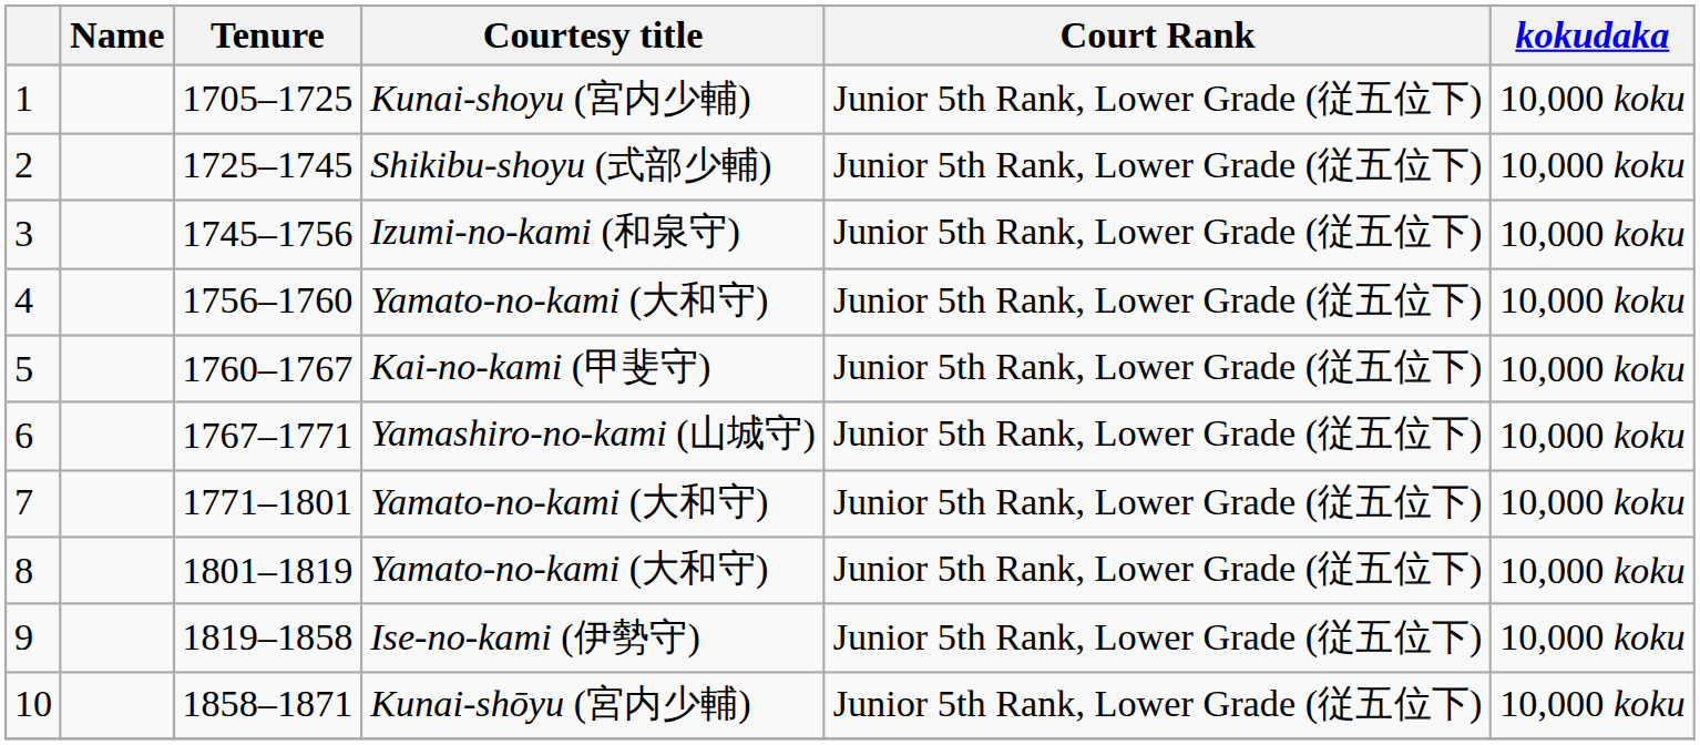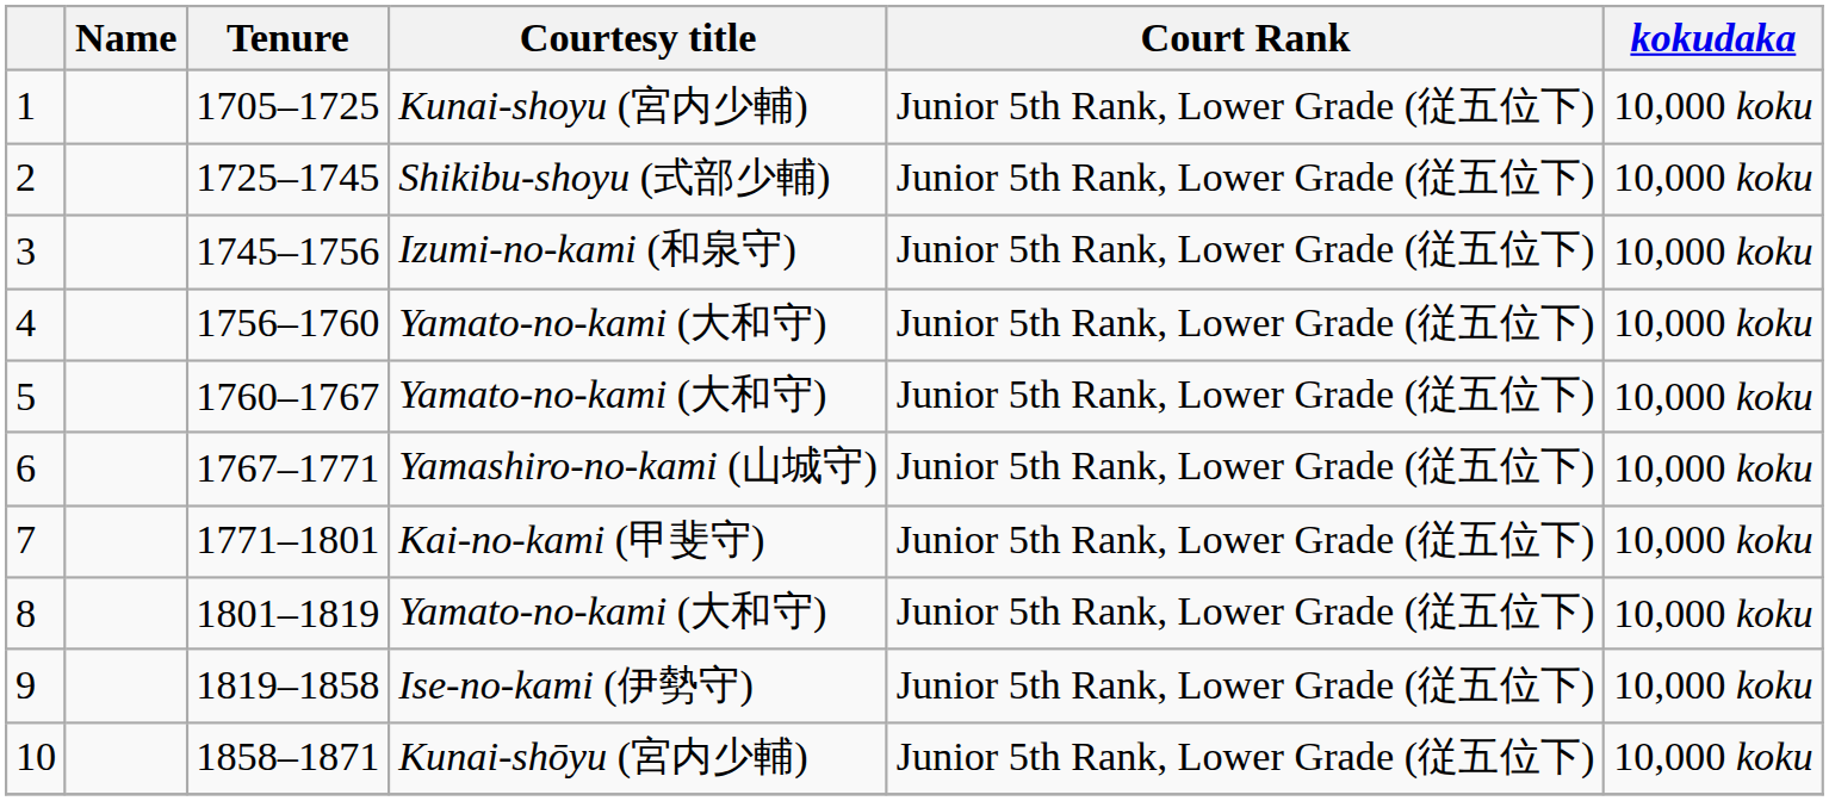5 | Courtesy title: Kai-no-kami (甲斐守) -> Yamato-no-kami (大和守)
7 | Courtesy title: Yamato-no-kami (大和守) -> Kai-no-kami (甲斐守)
